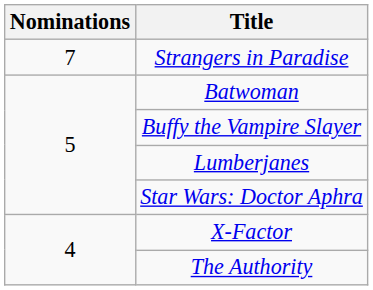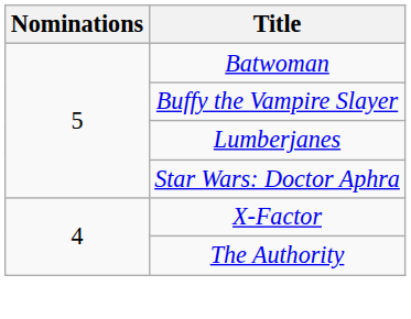- row: 7 | Strangers in Paradise
